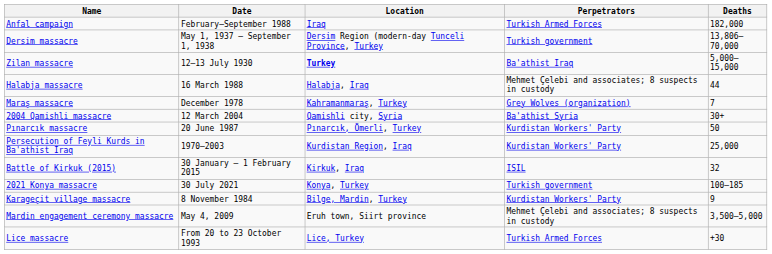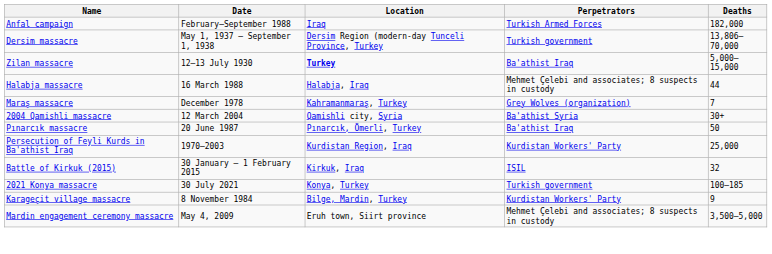Pınarcık massacre | Perpetrators: Kurdistan Workers' Party -> Ba'athist Iraq
- row: Lice massacre | From 20 to 23 October 1993 | Lice, Turkey | Turkish Armed Forces | +30
